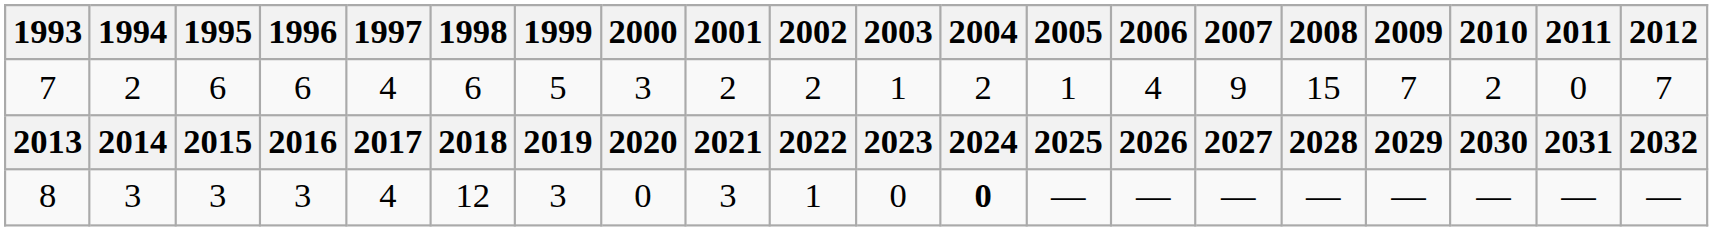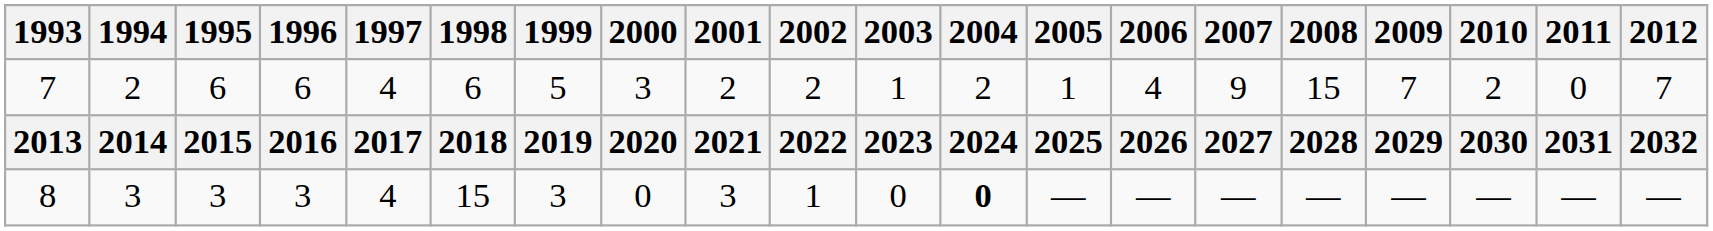8 | 1998: 12 -> 15
